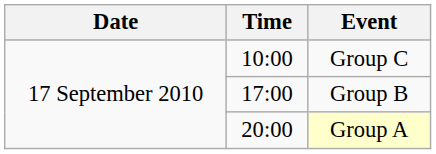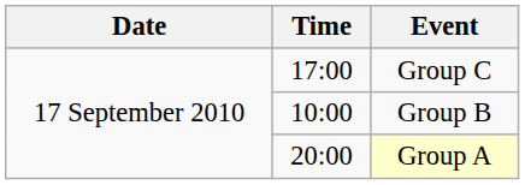Group C | Time: 10:00 -> 17:00
Group B | Time: 17:00 -> 10:00
